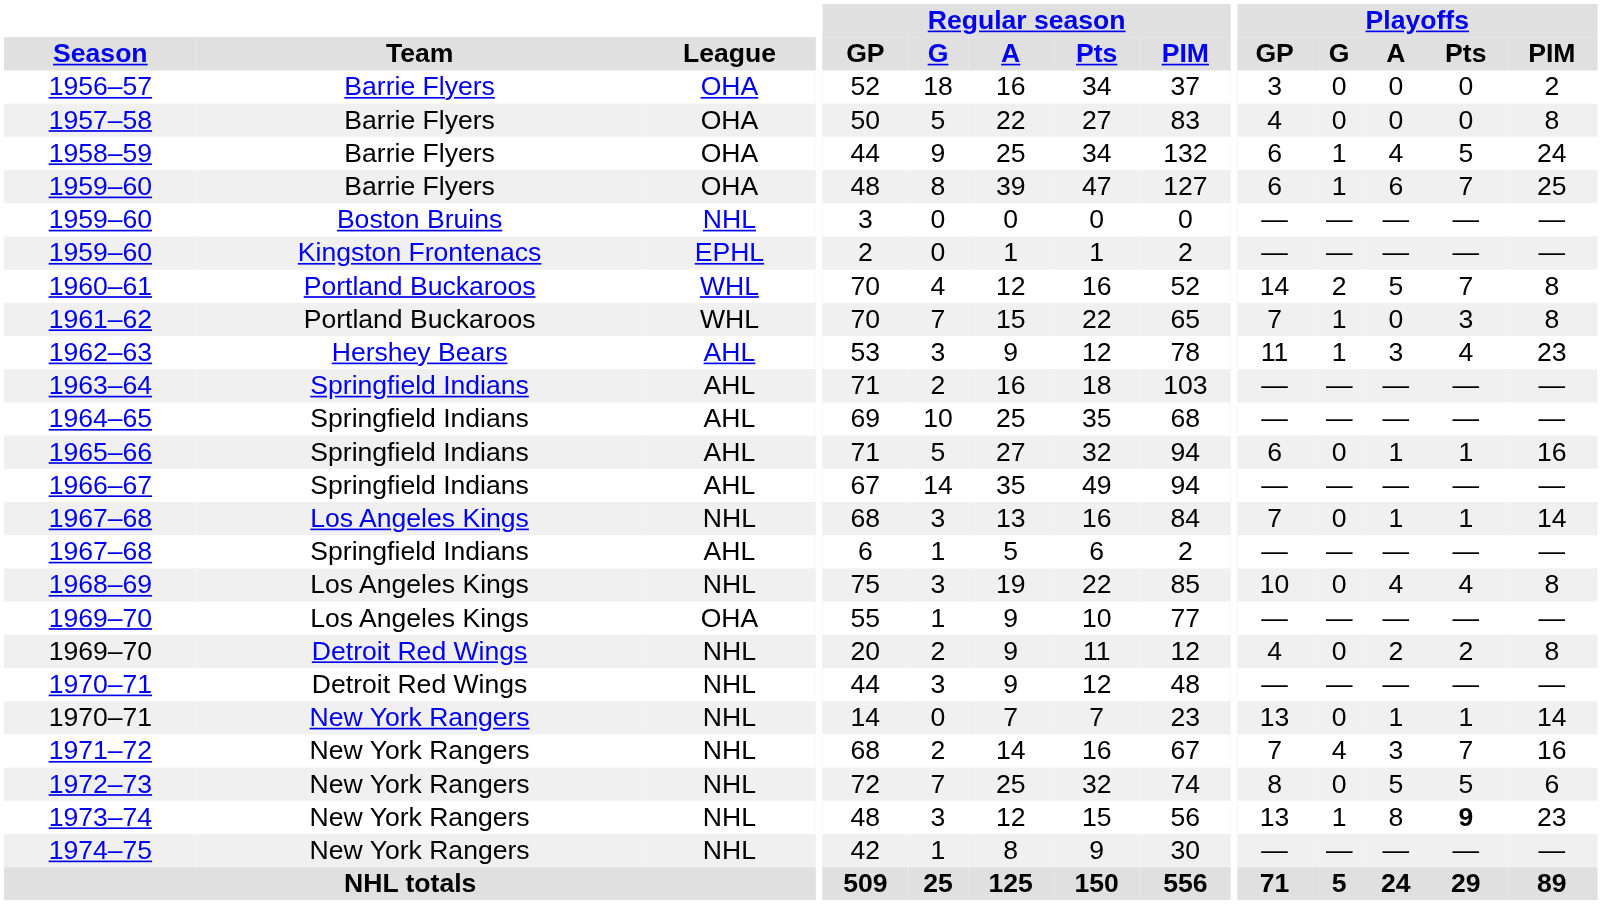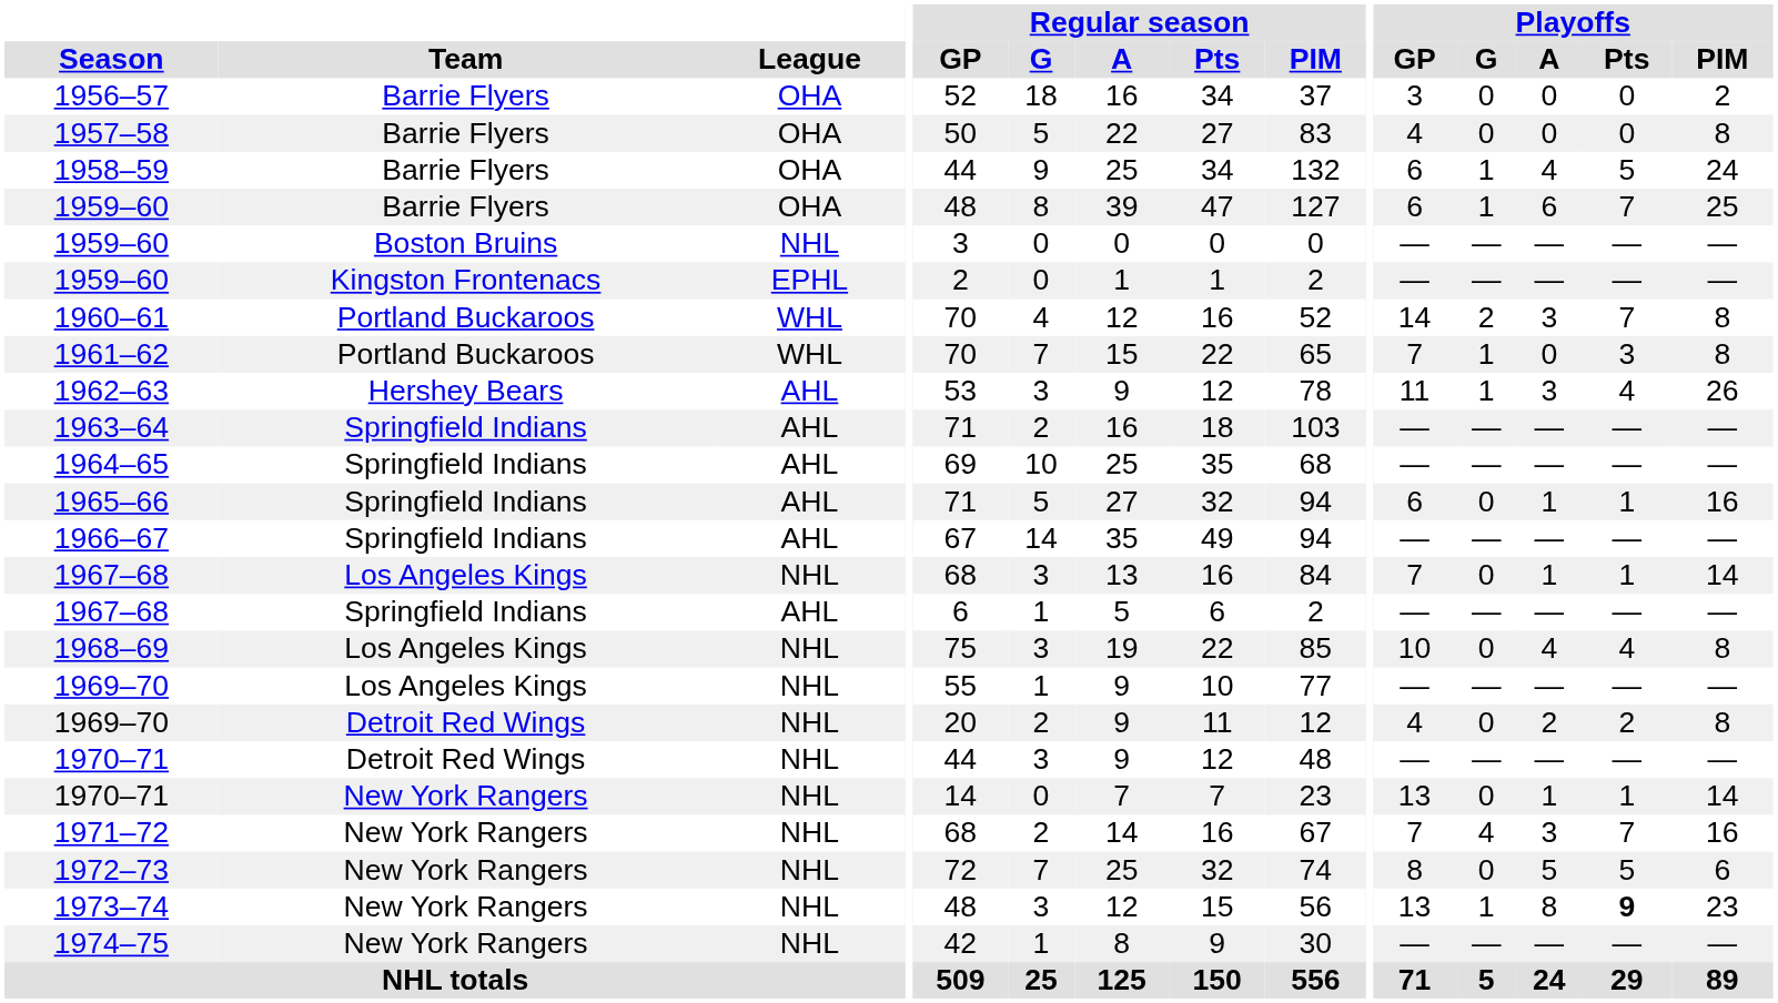1960–61 | Playoffs / A: 5 -> 3
1962–63 | Playoffs / PIM: 23 -> 26
1969–70 / Los Angeles Kings | League: OHA -> NHL
